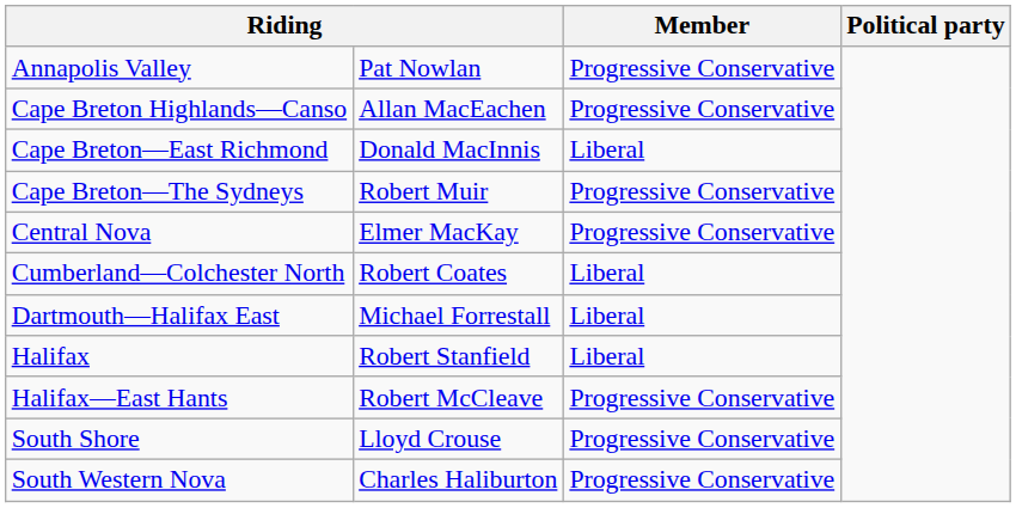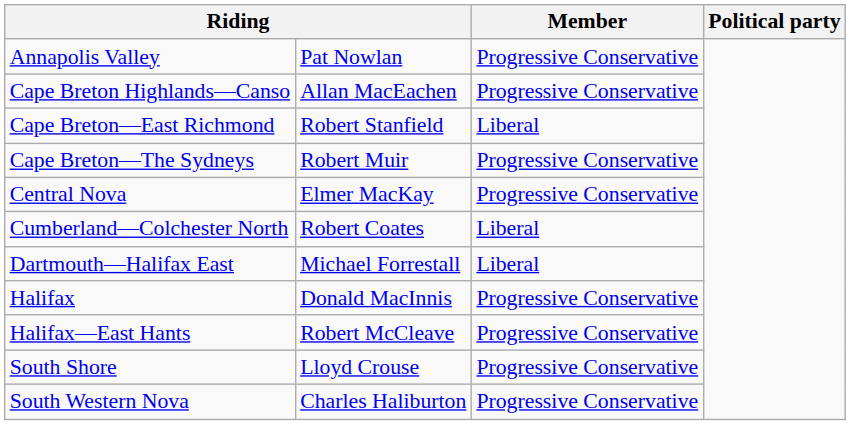Cape Breton—East Richmond | column 2: Donald MacInnis -> Robert Stanfield
Halifax | column 2: Robert Stanfield -> Donald MacInnis
Halifax | Member: Liberal -> Progressive Conservative
